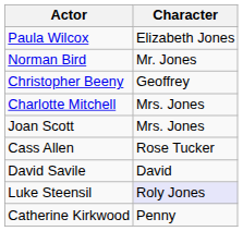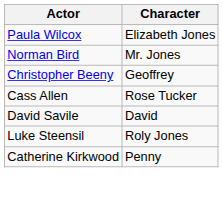- row: Charlotte Mitchell | Mrs. Jones
- row: Joan Scott | Mrs. Jones
Luke Steensil | Character: lavender background -> no background
